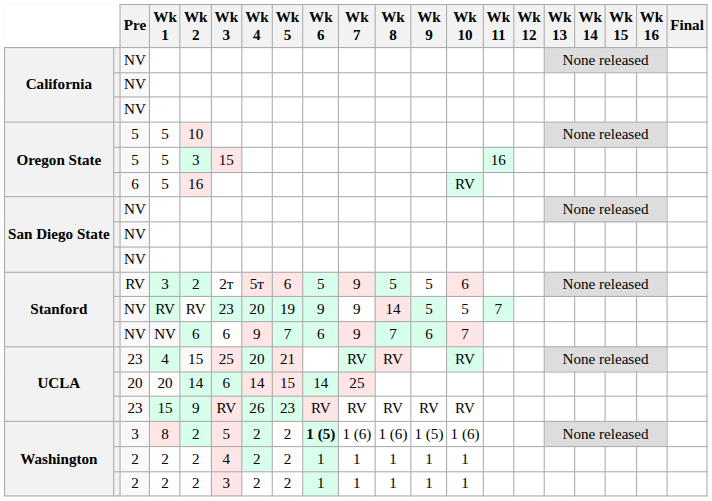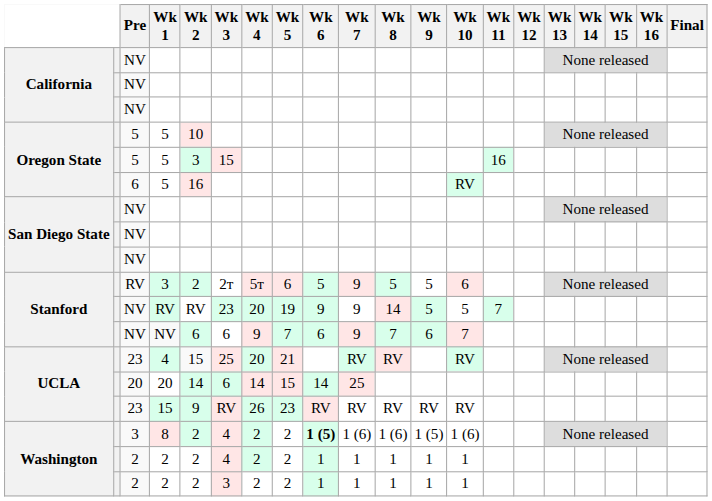8 | Wk 3: 5 -> 4
